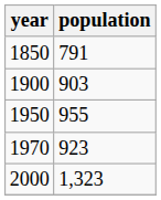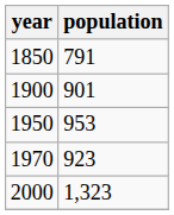1900 | population: 903 -> 901
1950 | population: 955 -> 953
